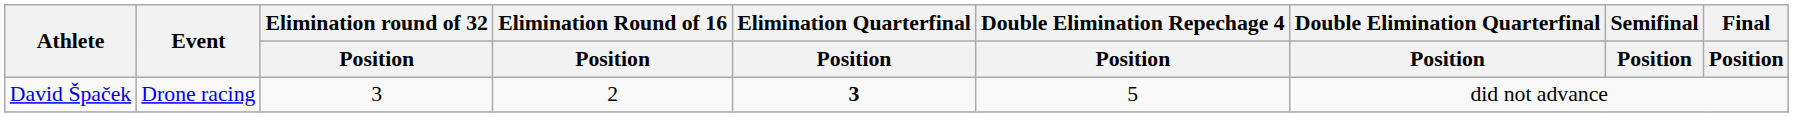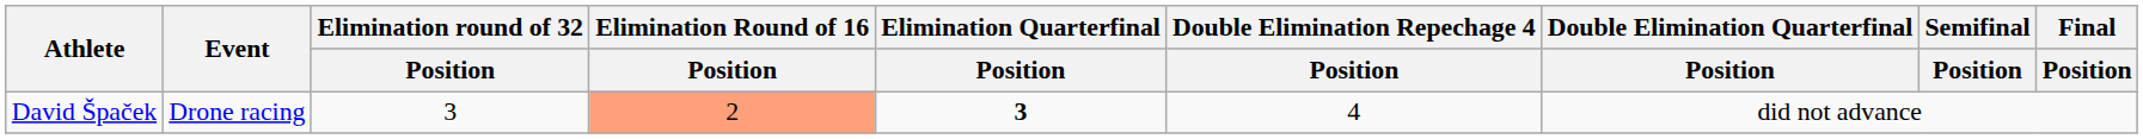David Špaček | Elimination Round of 16 / Position: no background -> lightsalmon background
David Špaček | Double Elimination Repechage 4 / Position: 5 -> 4
